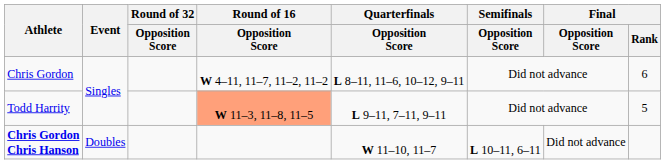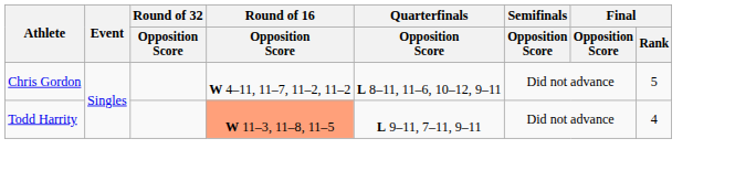Chris Gordon | Final / Rank: 6 -> 5
Todd Harrity | Final / Rank: 5 -> 4
- row: Chris Gordon Chris Hanson | Doubles | W 11–10, 11–7 | L 10–11, 6–11 | Did not advance
